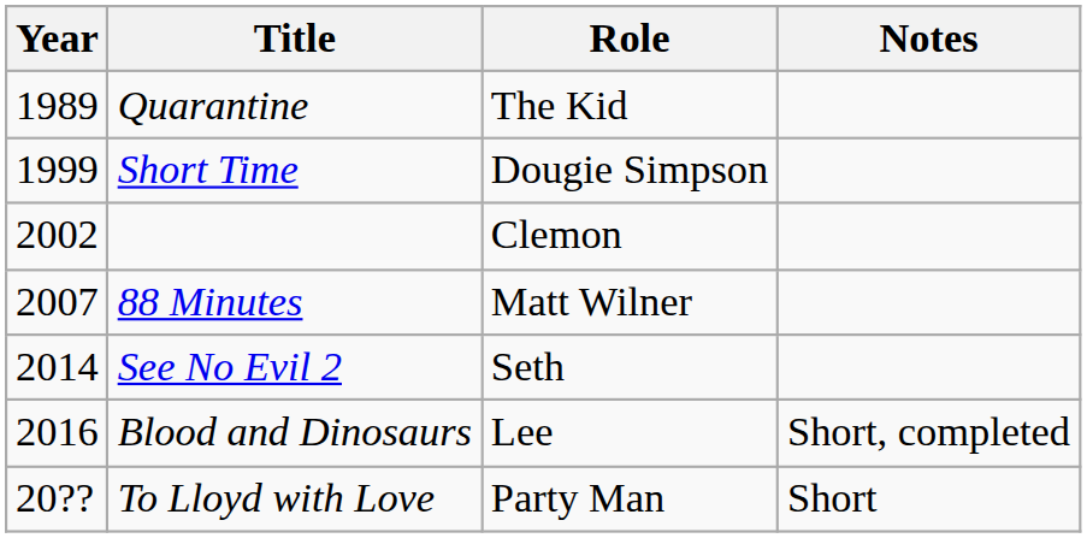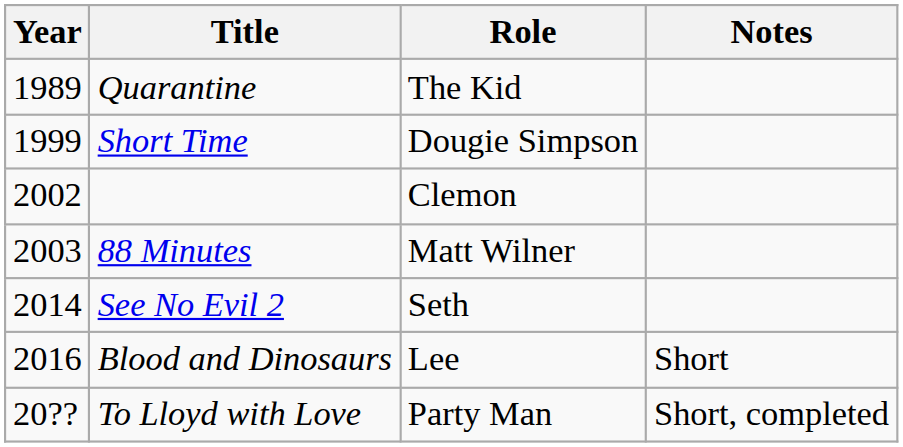88 Minutes | Year: 2007 -> 2003
Blood and Dinosaurs | Notes: Short, completed -> Short
To Lloyd with Love | Notes: Short -> Short, completed
